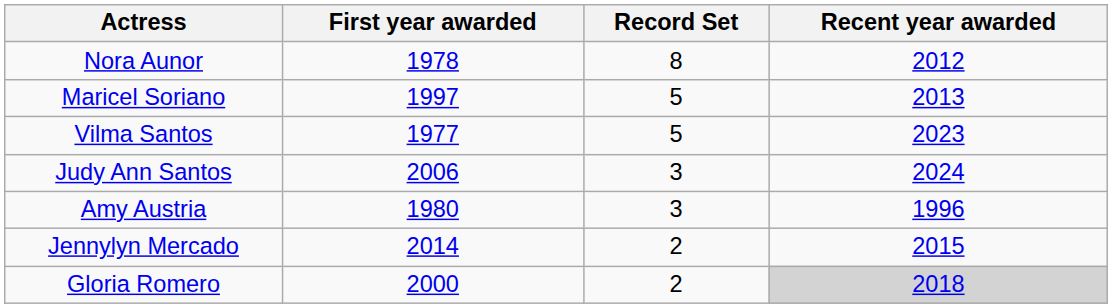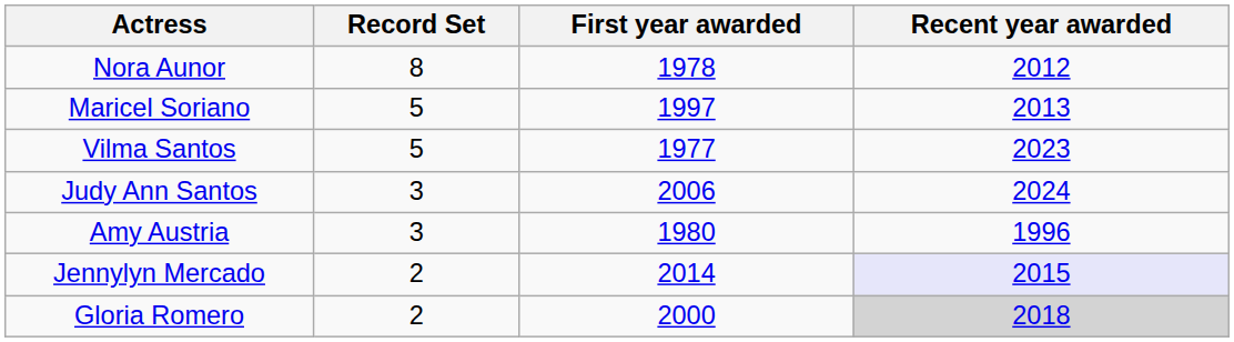columns swapped: Record Set <-> First year awarded
Jennylyn Mercado | Recent year awarded: no background -> lavender background
